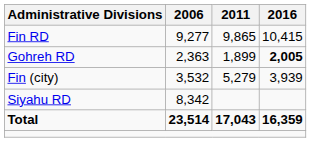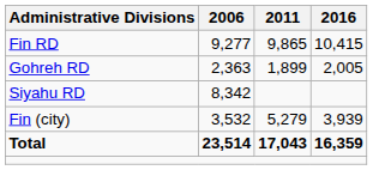Gohreh RD | 2016: bold -> normal
rows swapped: Siyahu RD <-> Fin (city)
